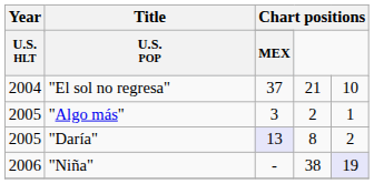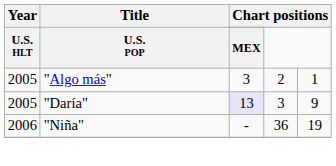- row: 2004 | "El sol no regresa" | 37 | 21 | 10
"Daría" | column 4: 8 -> 3
"Daría" | column 5: 2 -> 9
"Niña" | column 4: 38 -> 36
"Niña" | column 5: lavender background -> no background
